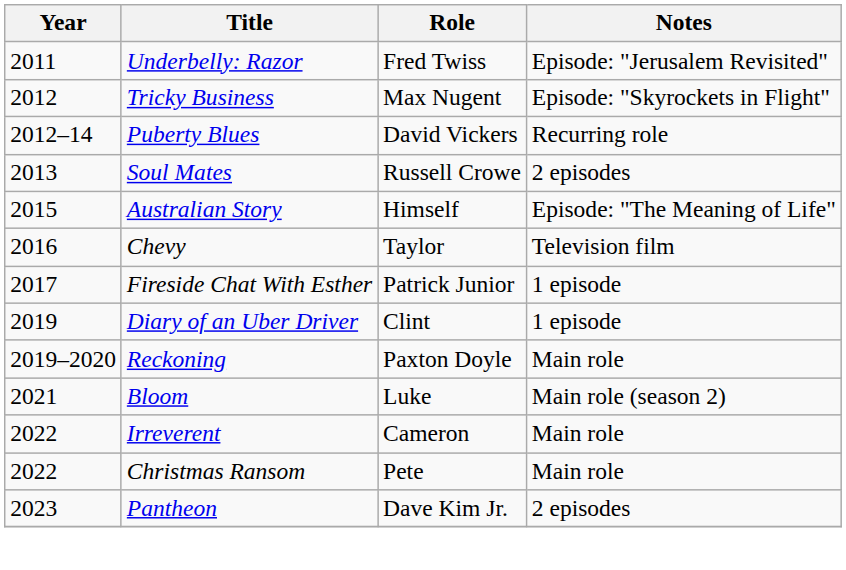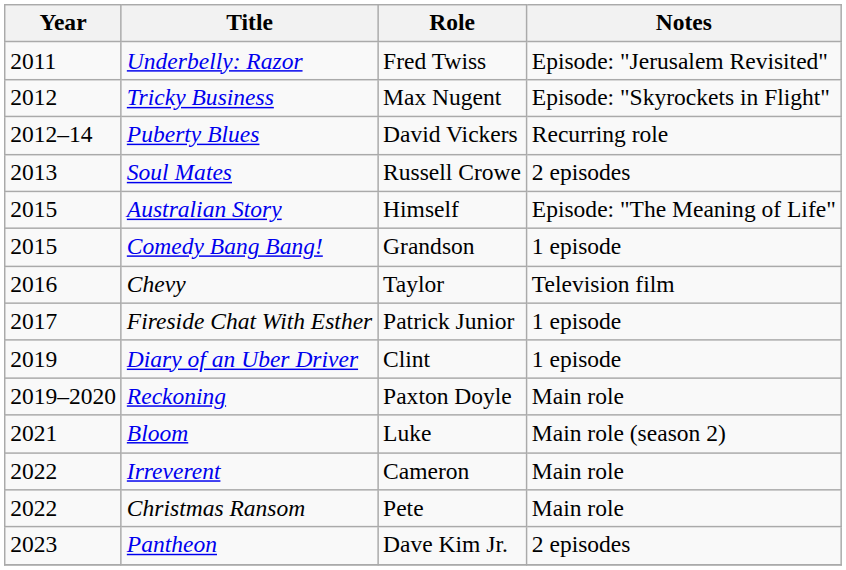+ row: 2015 | Comedy Bang Bang! | Grandson | 1 episode
